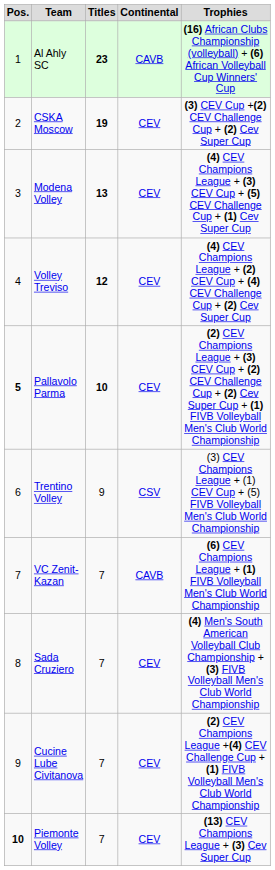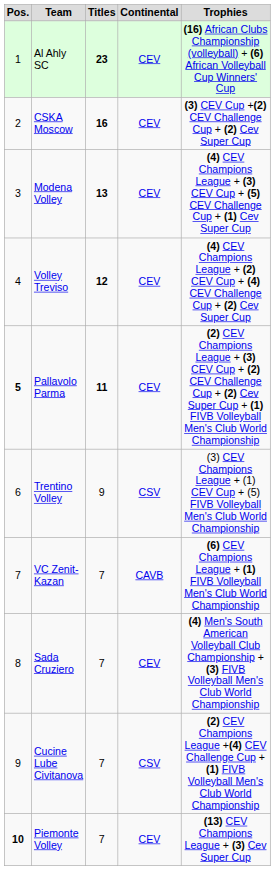Al Ahly SC | Continental: CAVB -> CEV
CSKA Moscow | Titles: 19 -> 16
Pallavolo Parma | Titles: 10 -> 11
Cucine Lube Civitanova | Continental: CEV -> CSV
